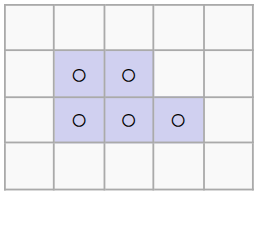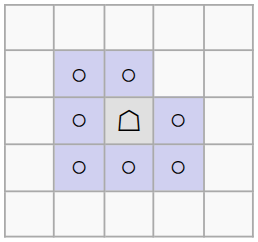+ row: ○ | ☖ | ○
